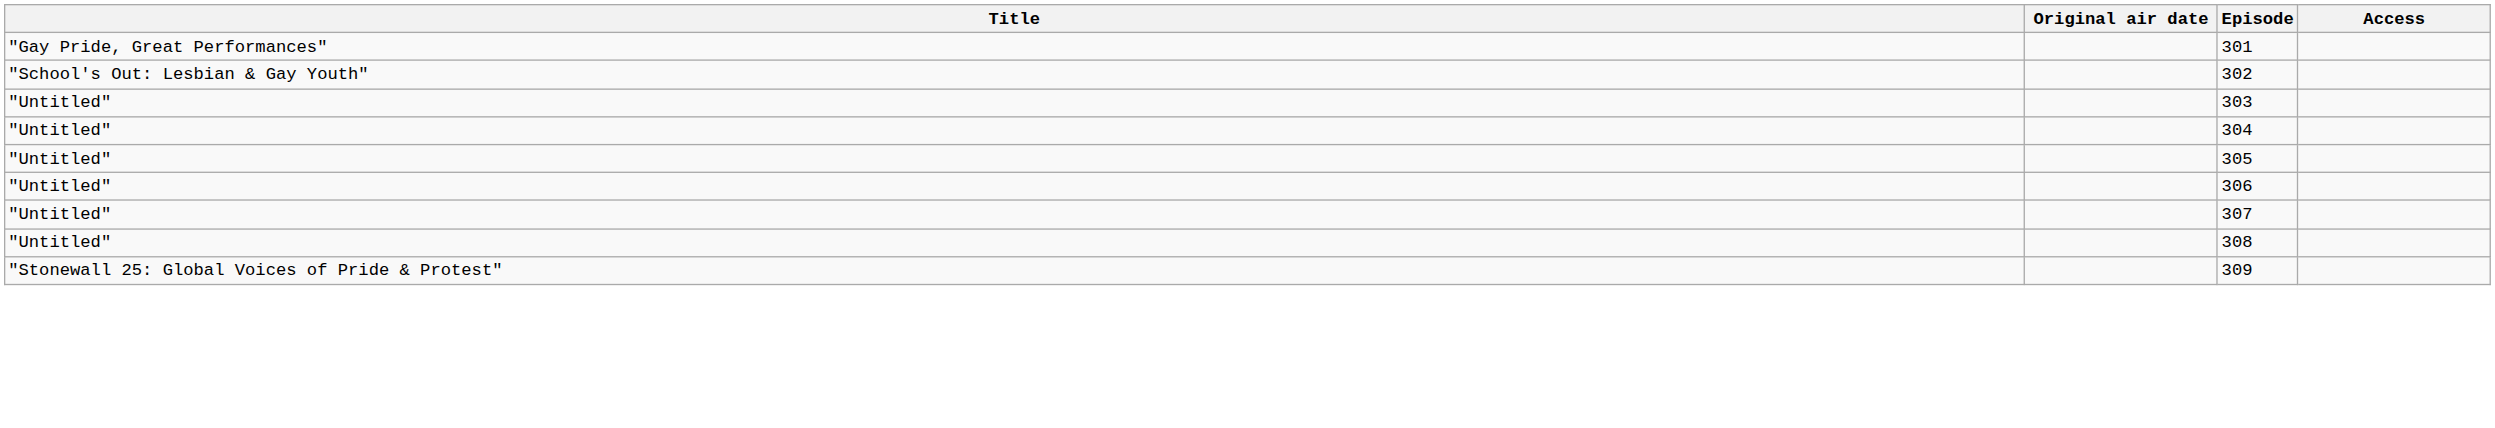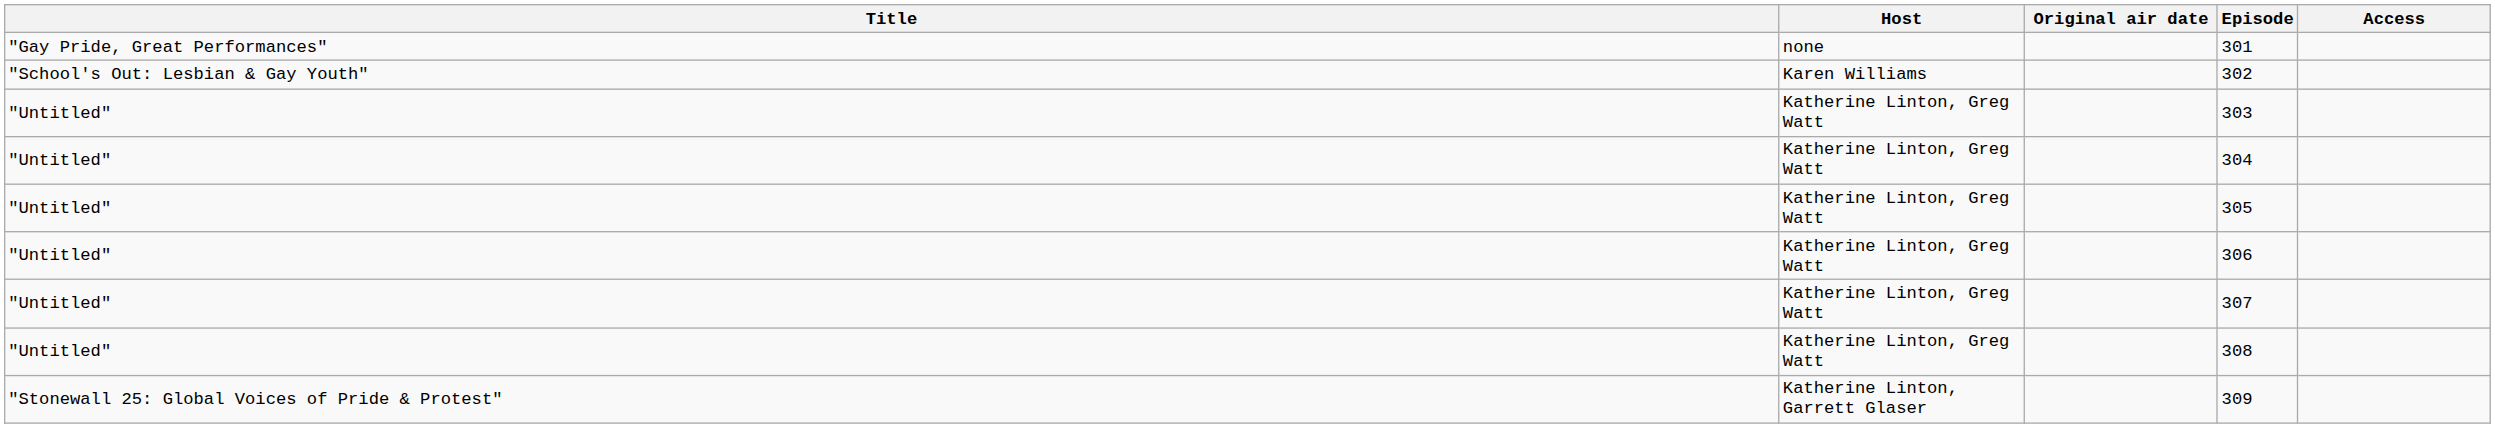+ column: Host | none | Karen Williams | Katherine Linton, Greg Watt | Katherine Linton, Greg Watt | Katherine Linton, Greg Watt | Katherine Linton, Greg Watt | Katherine Linton, Greg Watt | Katherine Linton, Greg Watt | Katherine Linton, Garrett Glaser
